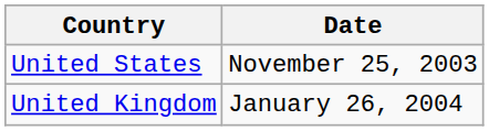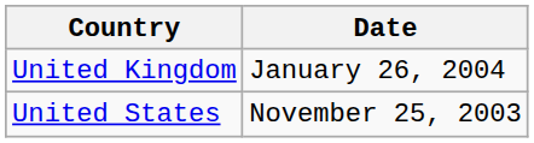rows swapped: United States <-> United Kingdom
